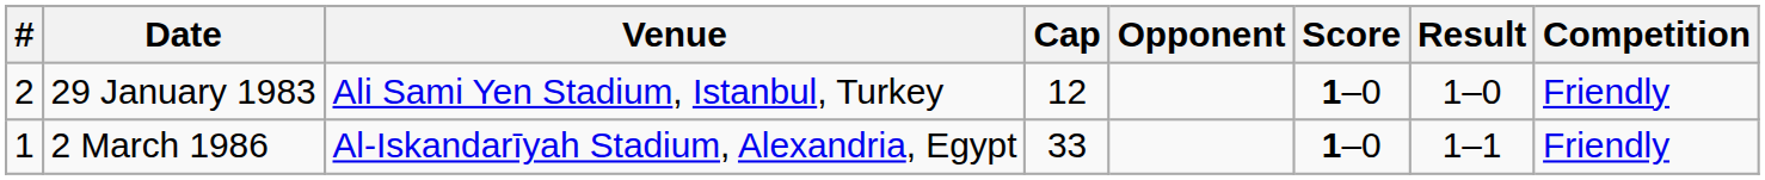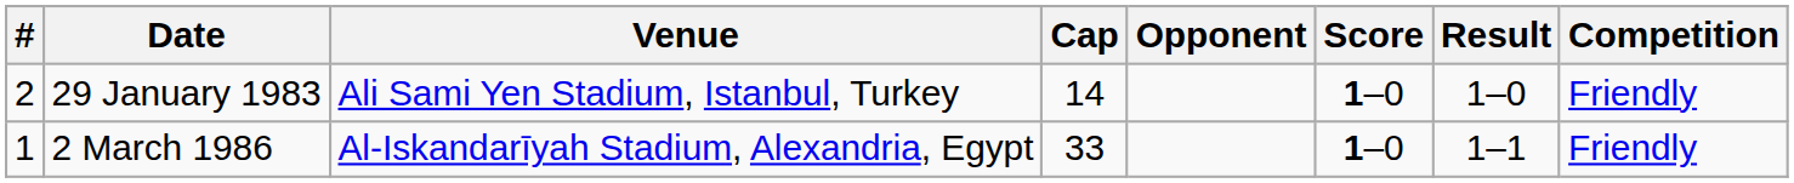29 January 1983 | Cap: 12 -> 14
